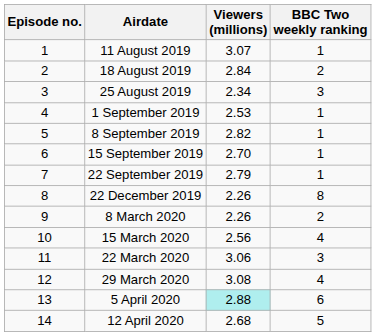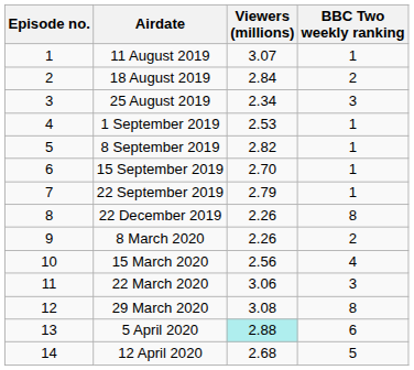29 March 2020 | BBC Two weekly ranking: 4 -> 8
